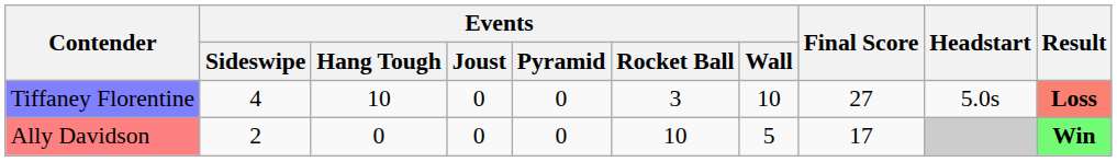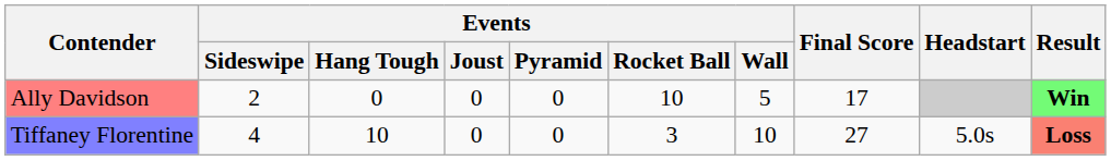rows swapped: Ally Davidson <-> Tiffaney Florentine
